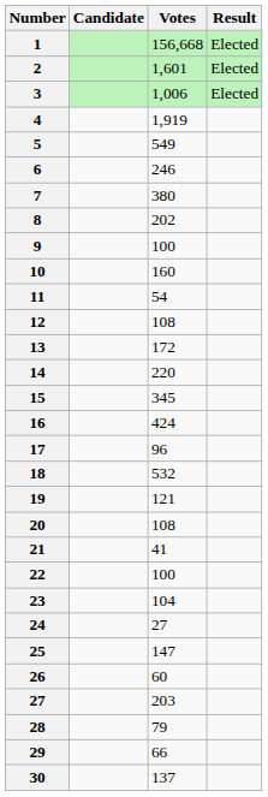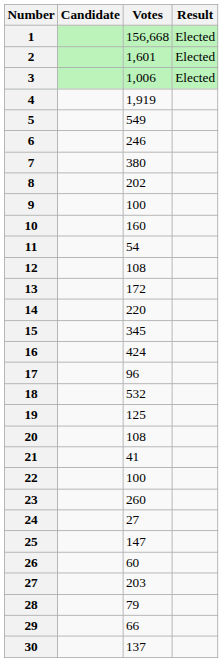19 | Votes: 121 -> 125
23 | Votes: 104 -> 260
